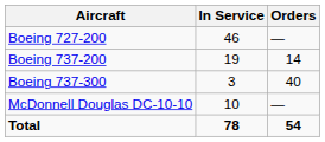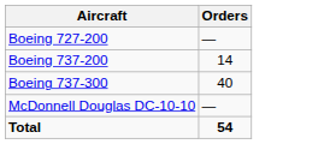- column: In Service | 46 | 19 | 3 | 10 | 78
